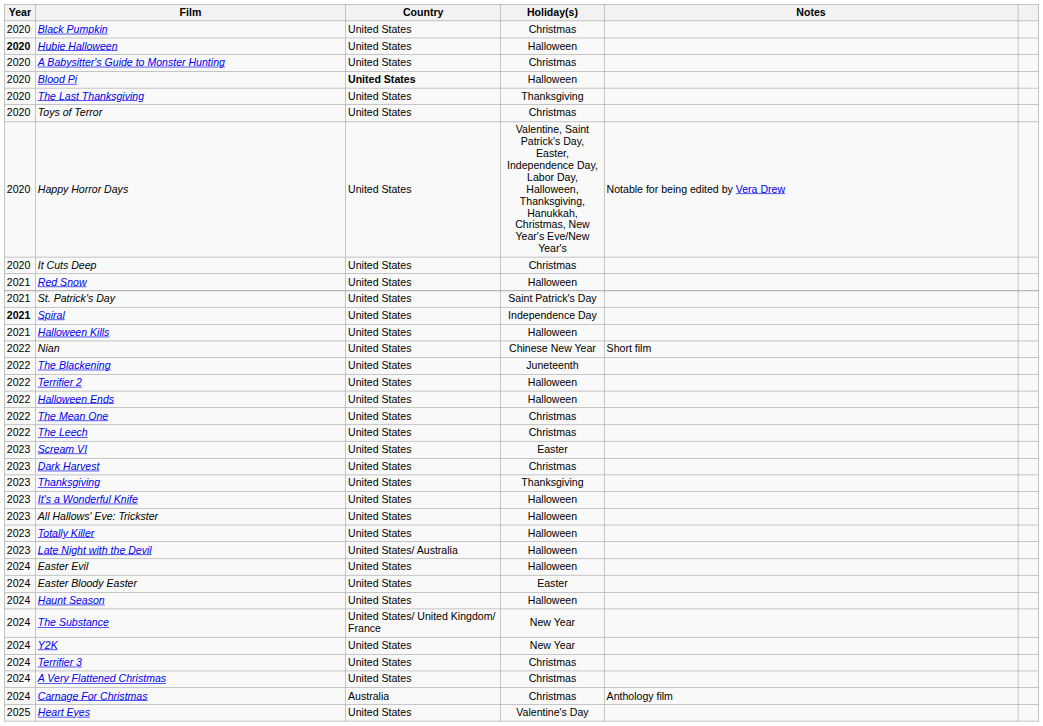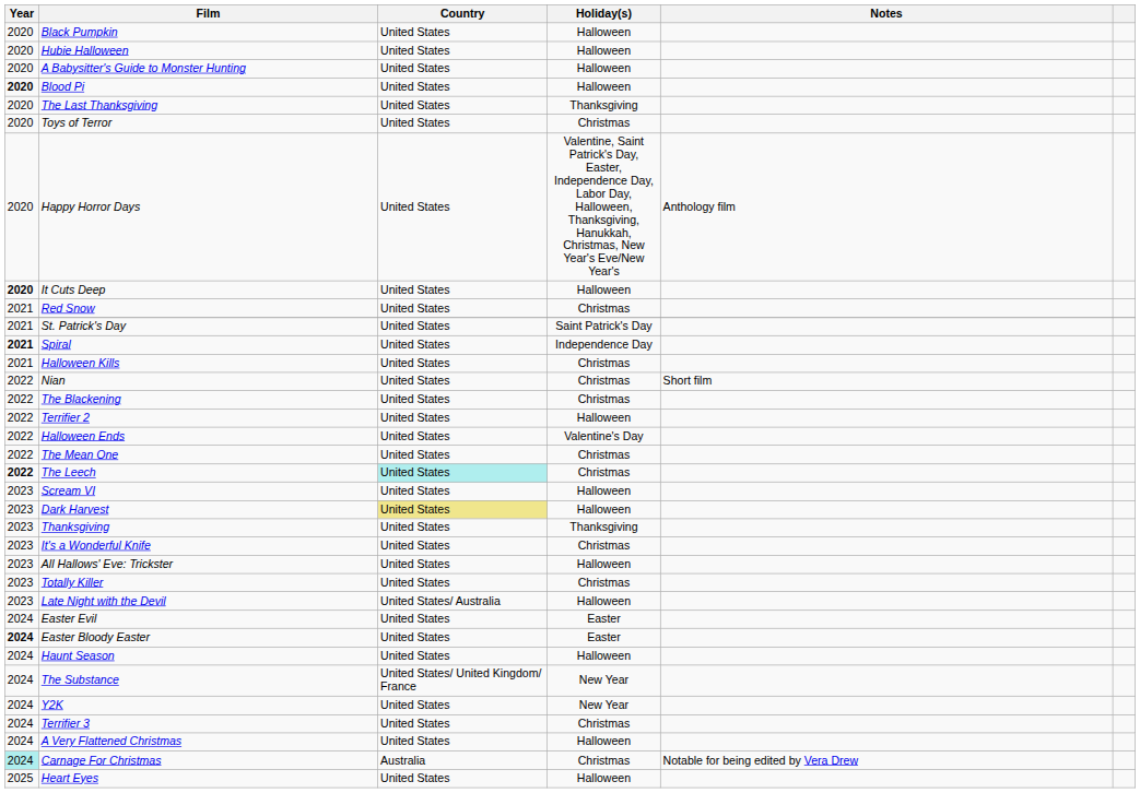Black Pumpkin | Holiday(s): Christmas -> Halloween
Hubie Halloween | Year: bold -> normal
A Babysitter's Guide to Monster Hunting | Holiday(s): Christmas -> Halloween
Blood Pi | Year: normal -> bold
Blood Pi | Country: bold -> normal
Happy Horror Days | Notes: Notable for being edited by Vera Drew -> Anthology film
It Cuts Deep | Year: normal -> bold
It Cuts Deep | Holiday(s): Christmas -> Halloween
Red Snow | Holiday(s): Halloween -> Christmas
Halloween Kills | Holiday(s): Halloween -> Christmas
Nian | Holiday(s): Chinese New Year -> Christmas
The Blackening | Holiday(s): Juneteenth -> Christmas
Halloween Ends | Holiday(s): Halloween -> Valentine's Day
The Leech | Year: normal -> bold
The Leech | Country: no background -> paleturquoise background
Scream VI | Holiday(s): Easter -> Halloween
Dark Harvest | Country: no background -> khaki background
Dark Harvest | Holiday(s): Christmas -> Halloween
It's a Wonderful Knife | Holiday(s): Halloween -> Christmas
Totally Killer | Holiday(s): Halloween -> Christmas
Easter Evil | Holiday(s): Halloween -> Easter
Easter Bloody Easter | Year: normal -> bold
A Very Flattened Christmas | Holiday(s): Christmas -> Halloween
Carnage For Christmas | Year: no background -> paleturquoise background
Carnage For Christmas | Notes: Anthology film -> Notable for being edited by Vera Drew
Heart Eyes | Holiday(s): Valentine's Day -> Halloween
